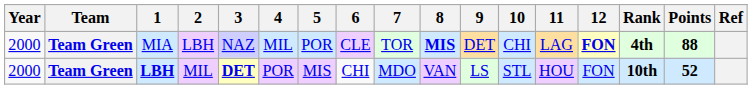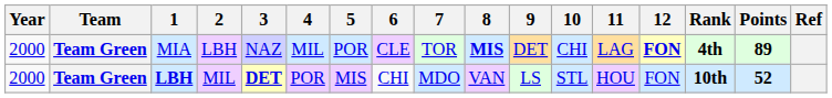MIA | Points: 88 -> 89
